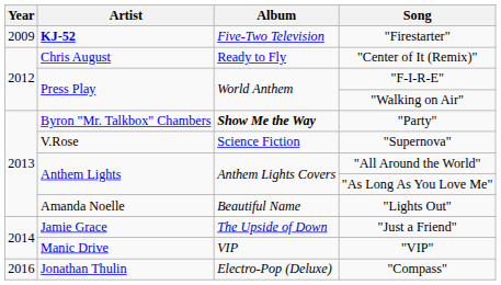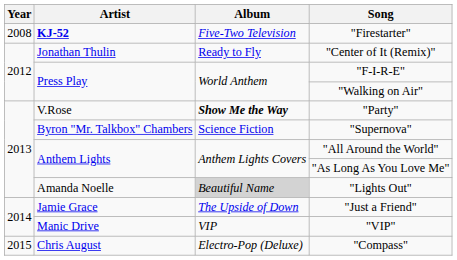"Firestarter" | Year: 2009 -> 2008
"Center of It (Remix)" | Artist: Chris August -> Jonathan Thulin
"Party" | Artist: Byron "Mr. Talkbox" Chambers -> V.Rose
"Supernova" | Artist: V.Rose -> Byron "Mr. Talkbox" Chambers
"Lights Out" | Album: no background -> lightgrey background
"Compass" | Year: 2016 -> 2015
"Compass" | Artist: Jonathan Thulin -> Chris August
